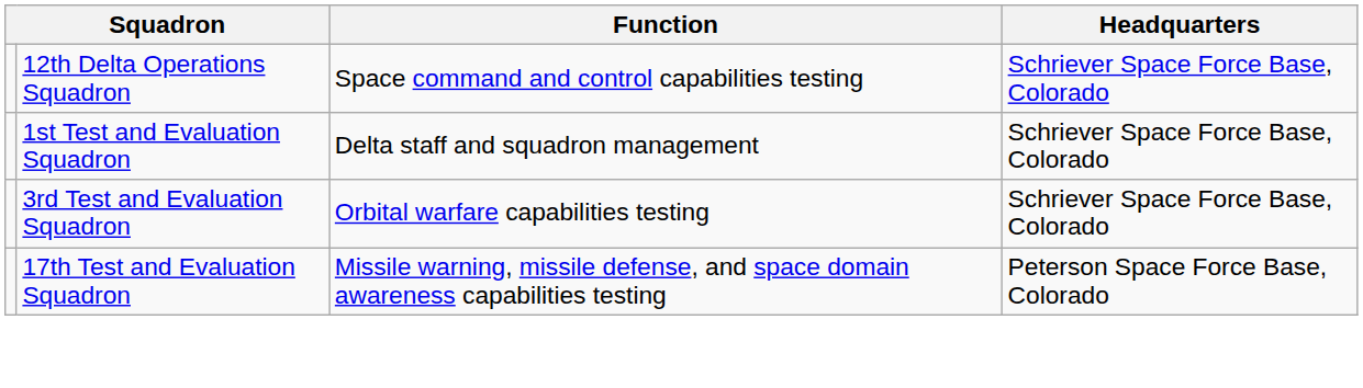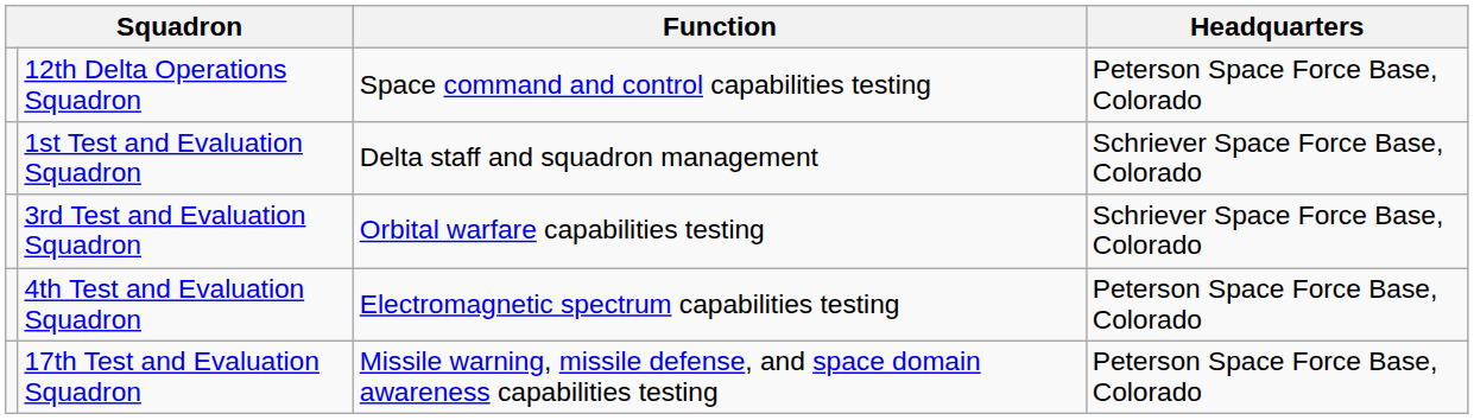12th Delta Operations Squadron | Headquarters: Schriever Space Force Base, Colorado -> Peterson Space Force Base, Colorado
+ row: 4th Test and Evaluation Squadron | Electromagnetic spectrum capabilities testing | Peterson Space Force Base, Colorado
